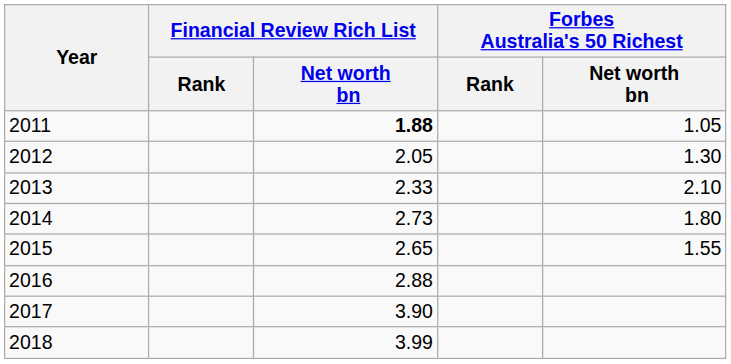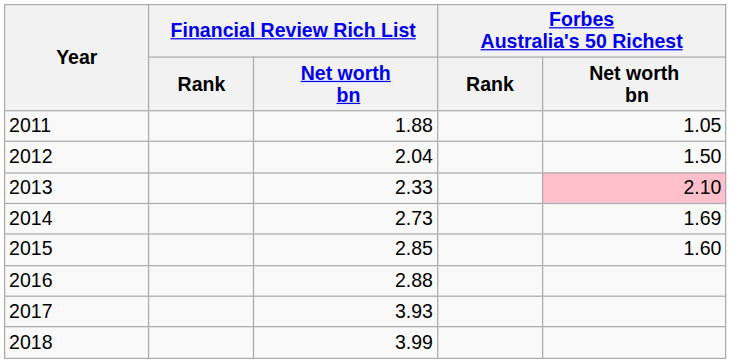2011 | Financial Review Rich List / Net worth bn: bold -> normal
2012 | Financial Review Rich List / Net worth bn: 2.05 -> 2.04
2012 | Forbes Australia's 50 Richest / Net worth bn: 1.30 -> 1.50
2013 | Forbes Australia's 50 Richest / Net worth bn: no background -> pink background
2014 | Forbes Australia's 50 Richest / Net worth bn: 1.80 -> 1.69
2015 | Financial Review Rich List / Net worth bn: 2.65 -> 2.85
2015 | Forbes Australia's 50 Richest / Net worth bn: 1.55 -> 1.60
2017 | Financial Review Rich List / Net worth bn: 3.90 -> 3.93
